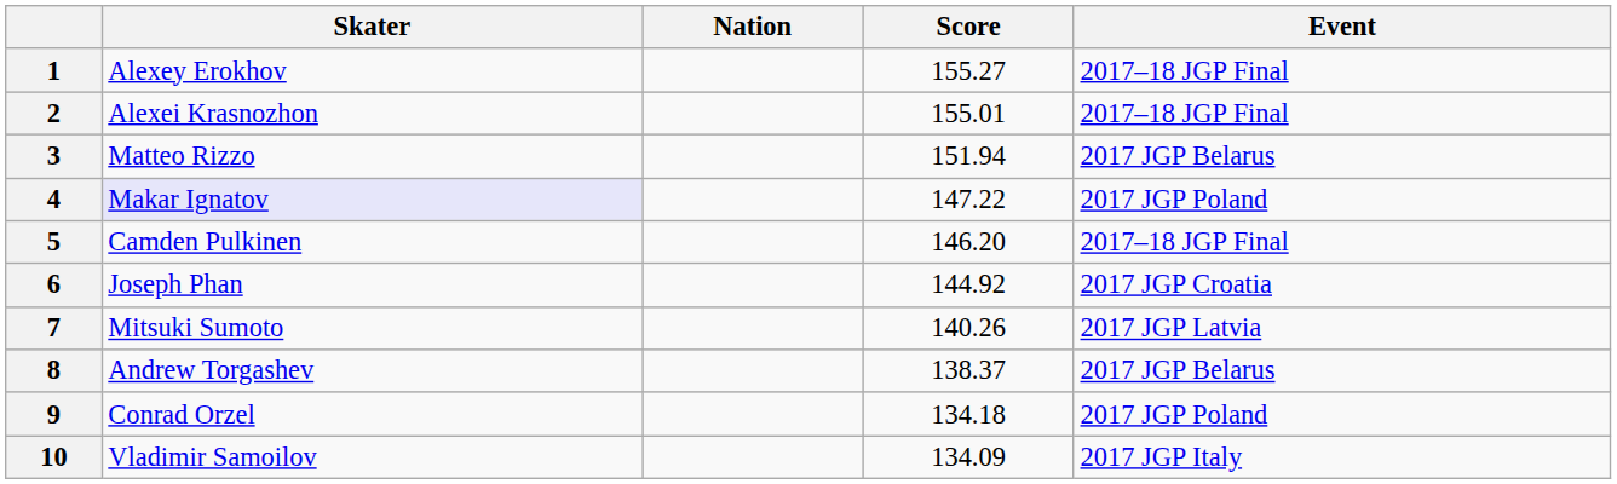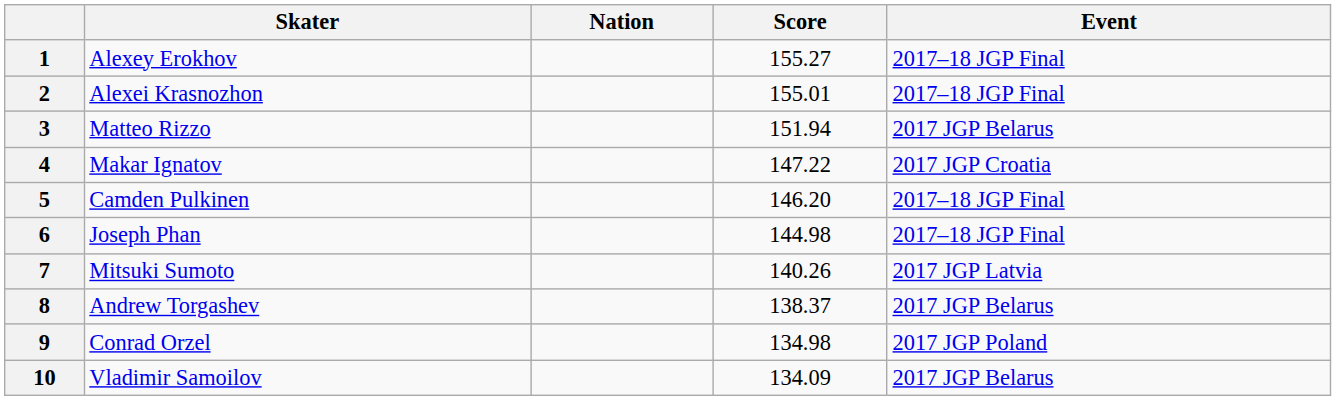4 | Skater: lavender background -> no background
4 | Event: 2017 JGP Poland -> 2017 JGP Croatia
6 | Score: 144.92 -> 144.98
6 | Event: 2017 JGP Croatia -> 2017–18 JGP Final
9 | Score: 134.18 -> 134.98
10 | Event: 2017 JGP Italy -> 2017 JGP Belarus
